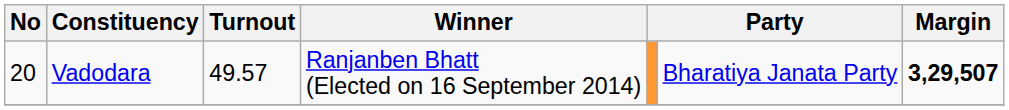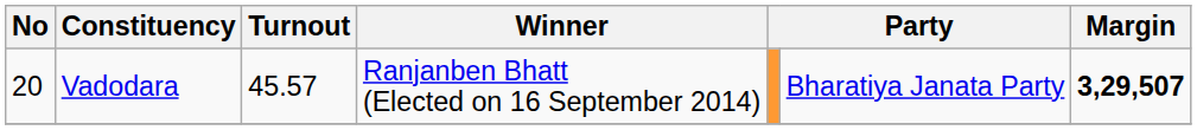Vadodara | Turnout: 49.57 -> 45.57
